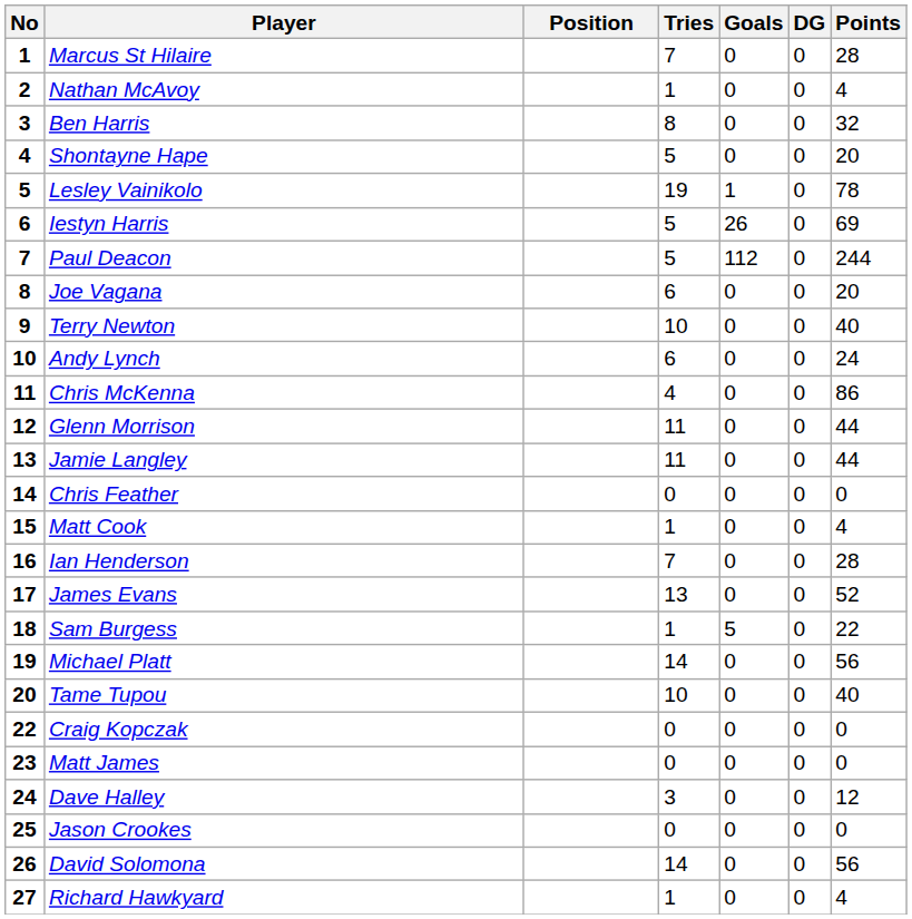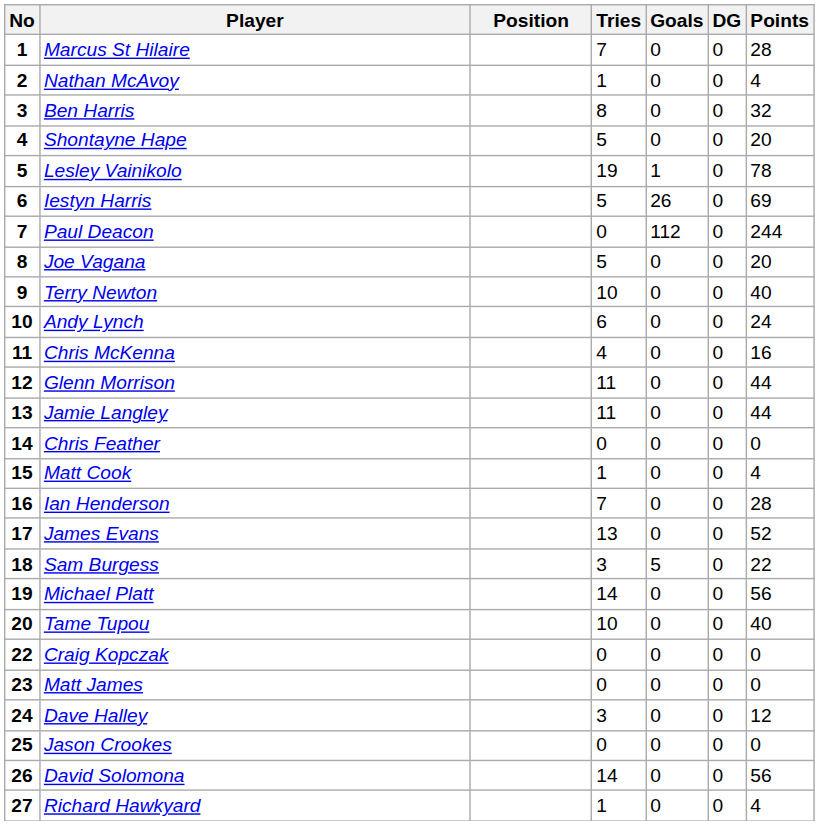Paul Deacon | Tries: 5 -> 0
Joe Vagana | Tries: 6 -> 5
Chris McKenna | Points: 86 -> 16
Sam Burgess | Tries: 1 -> 3
